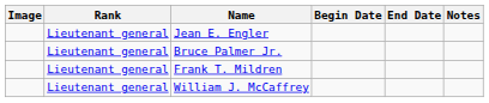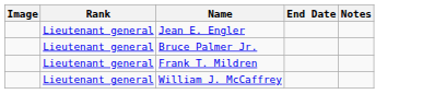- column: Begin Date
